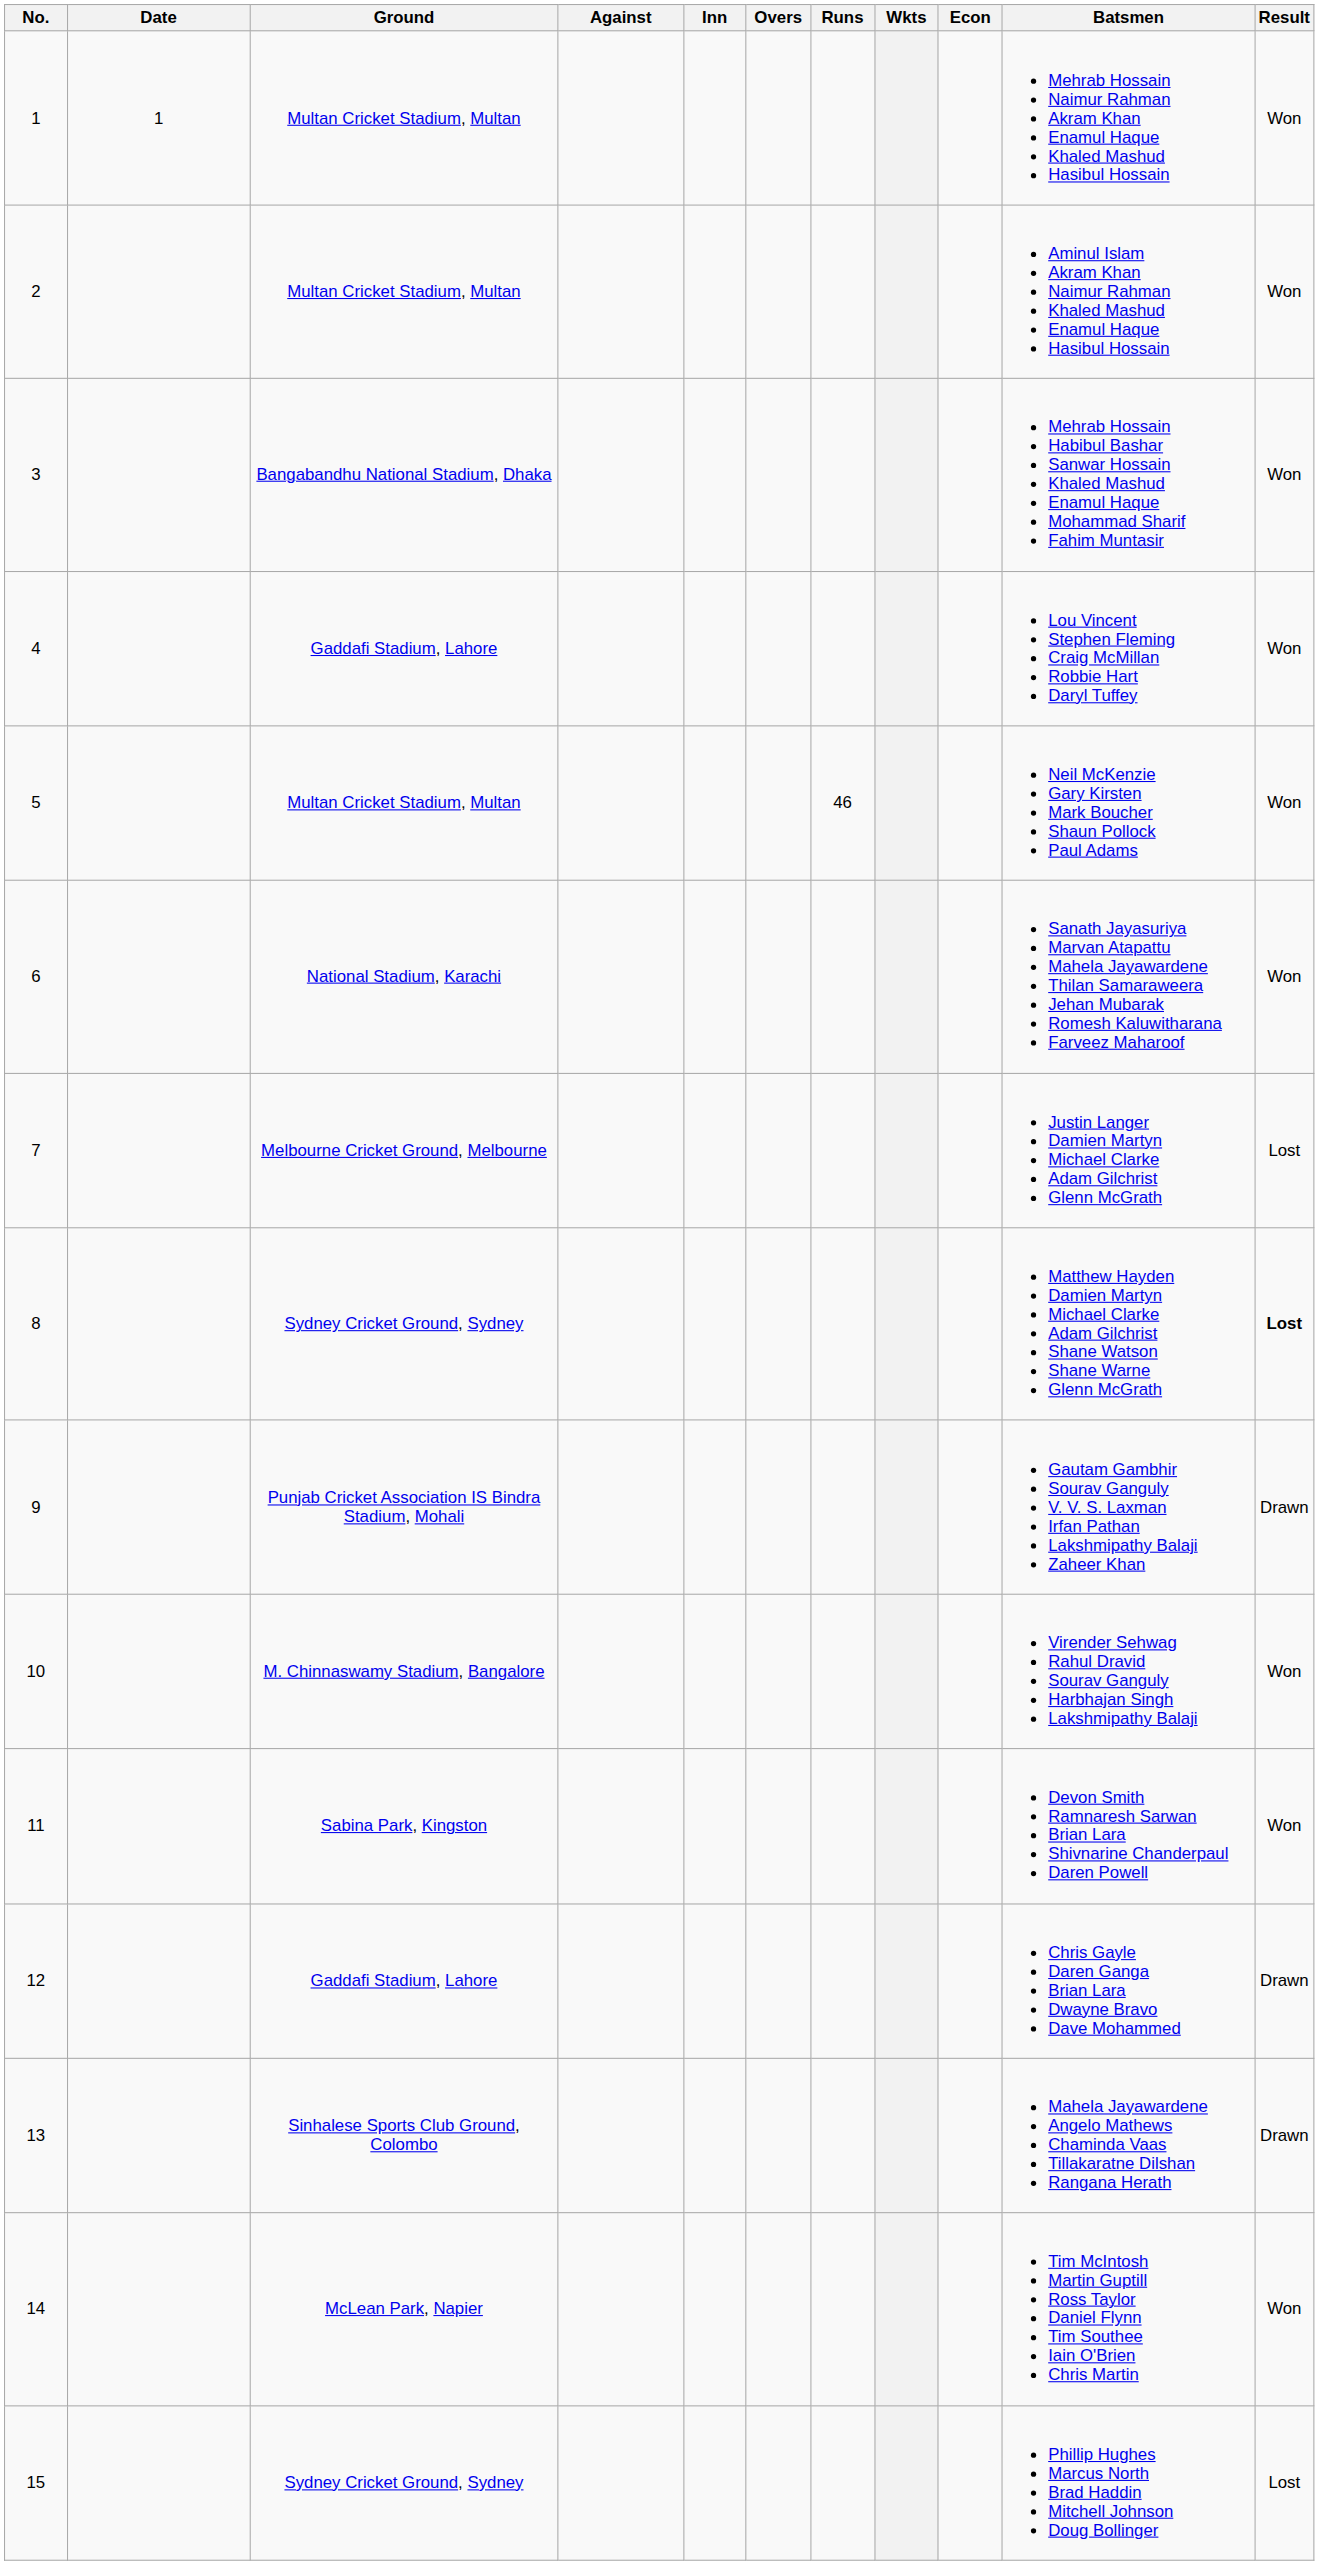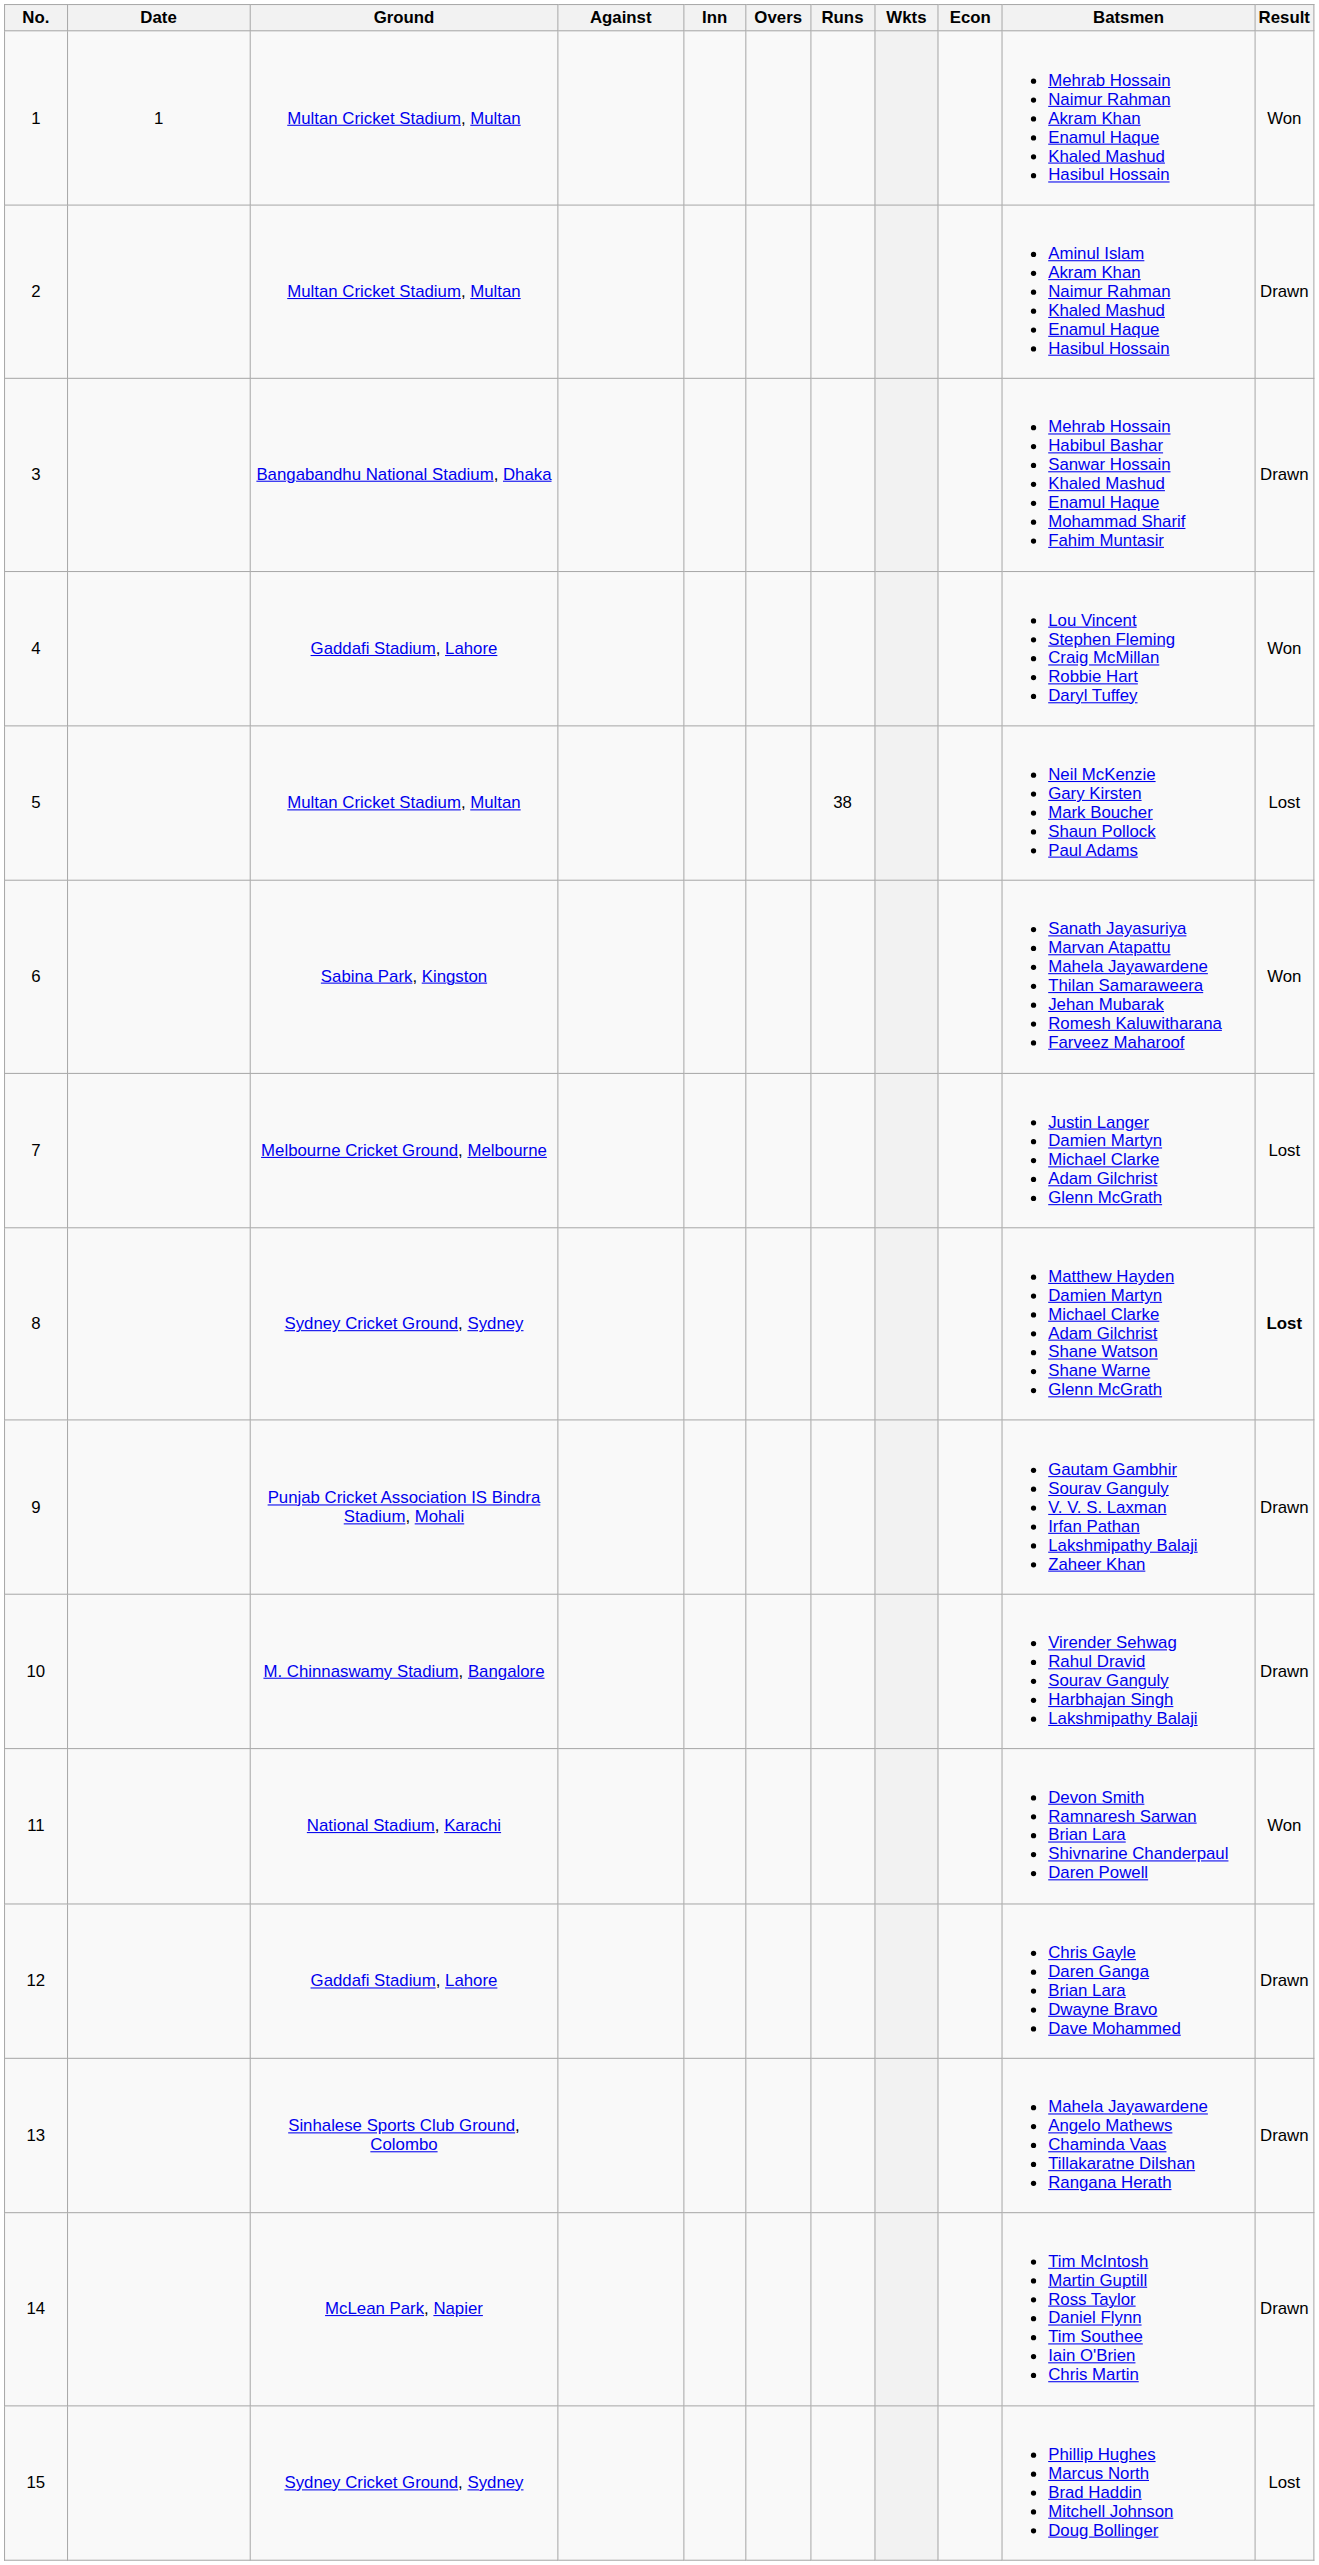2 | Result: Won -> Drawn
3 | Result: Won -> Drawn
5 | Runs: 46 -> 38
5 | Result: Won -> Lost
6 | Ground: National Stadium, Karachi -> Sabina Park, Kingston
10 | Result: Won -> Drawn
11 | Ground: Sabina Park, Kingston -> National Stadium, Karachi
14 | Result: Won -> Drawn
